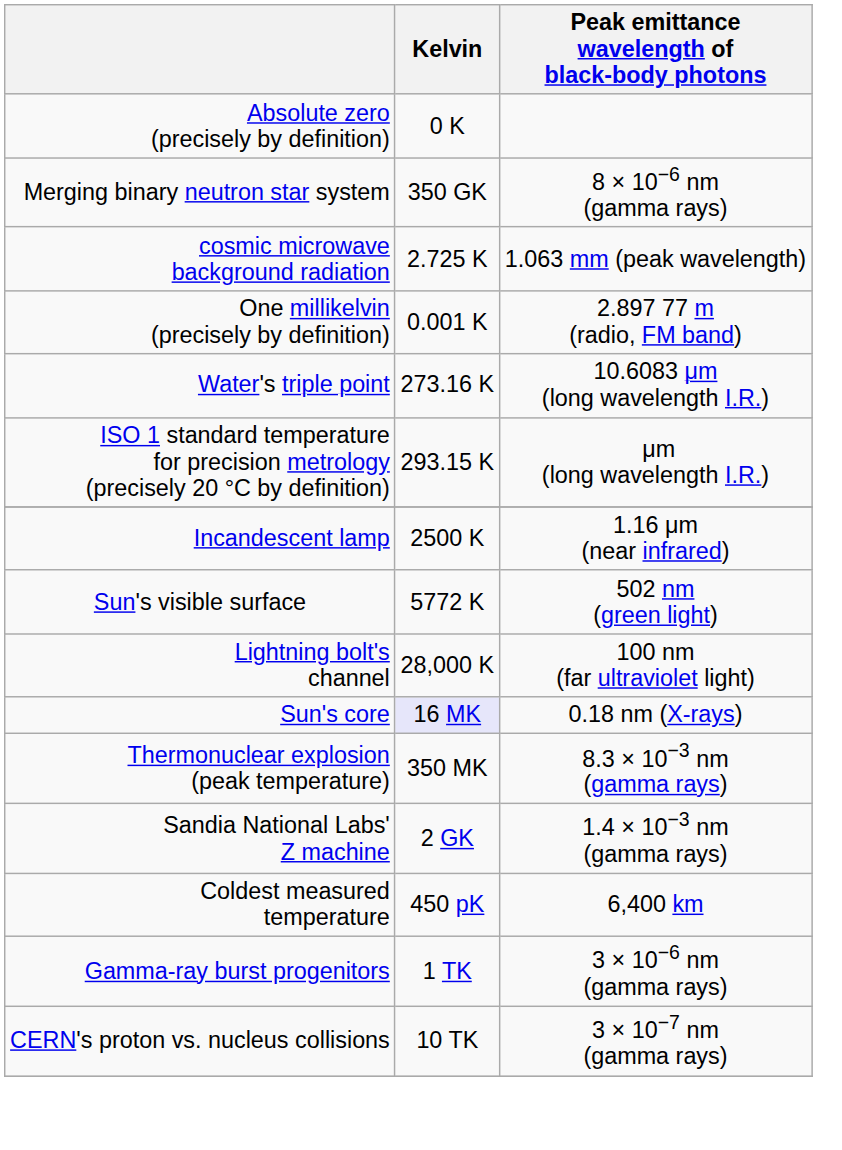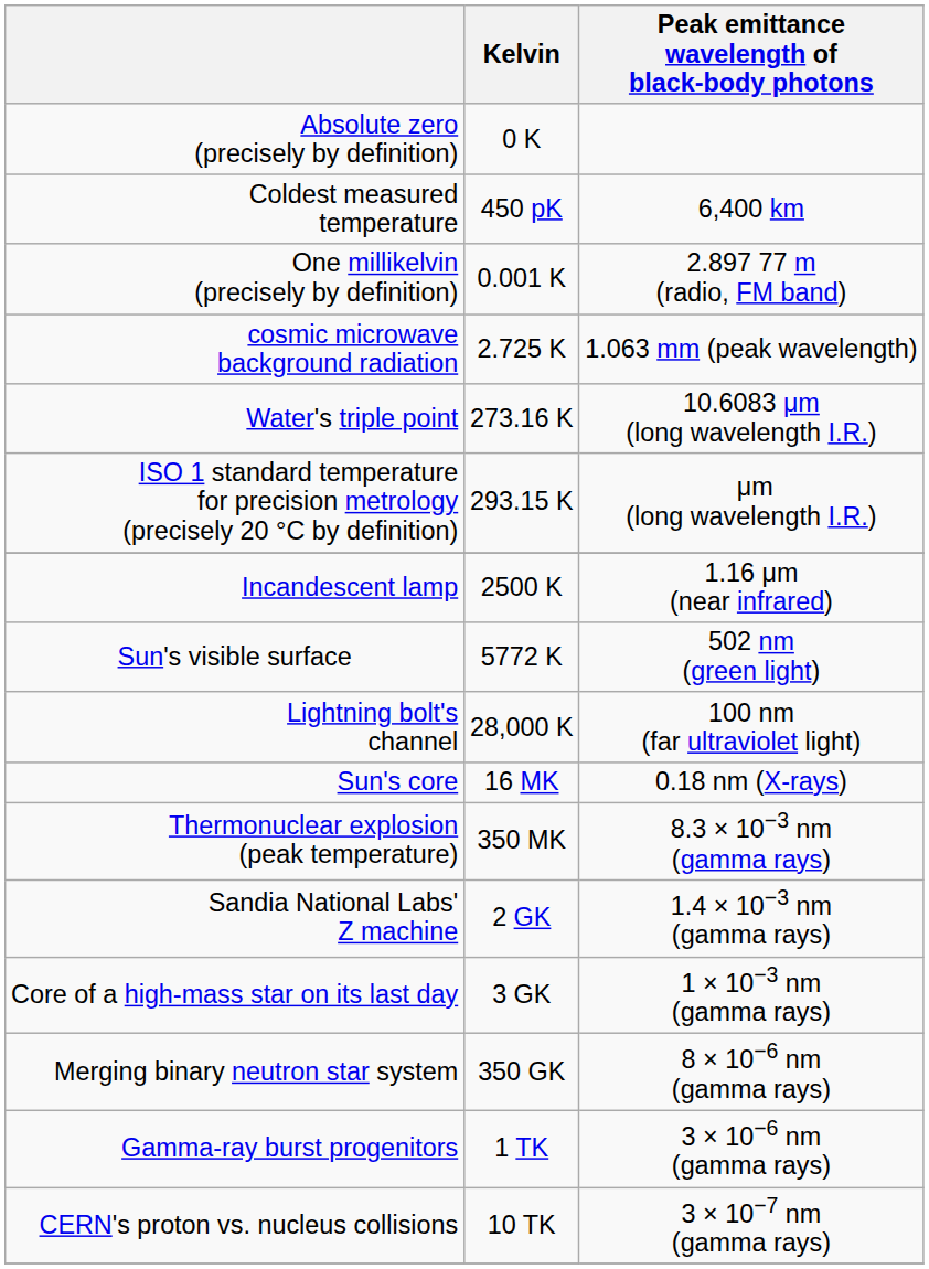rows swapped: Coldest measured temperature <-> Merging binary neutron star system
rows swapped: One millikelvin (precisely by definition) <-> cosmic microwave background radiation
Sun's core | Kelvin: lavender background -> no background
+ row: Core of a high-mass star on its last day | 3 GK | 1 × 10−3 nm (gamma rays)
